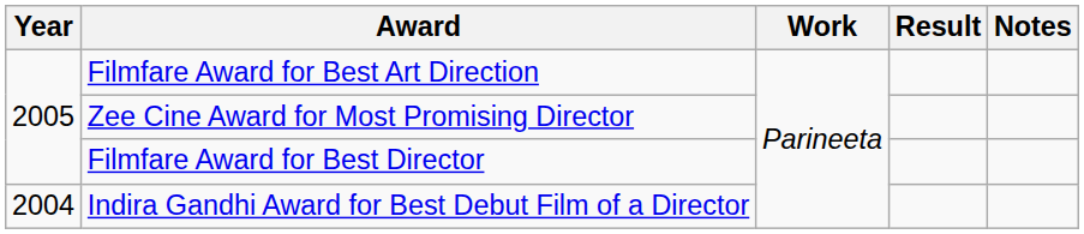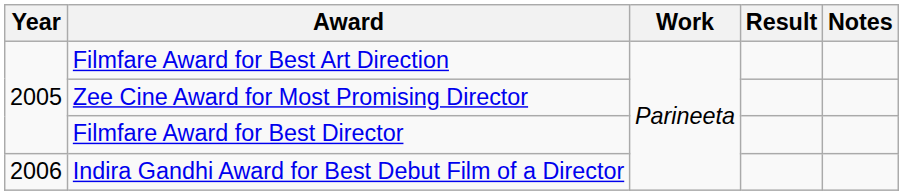Indira Gandhi Award for Best Debut Film of a Director | Year: 2004 -> 2006
